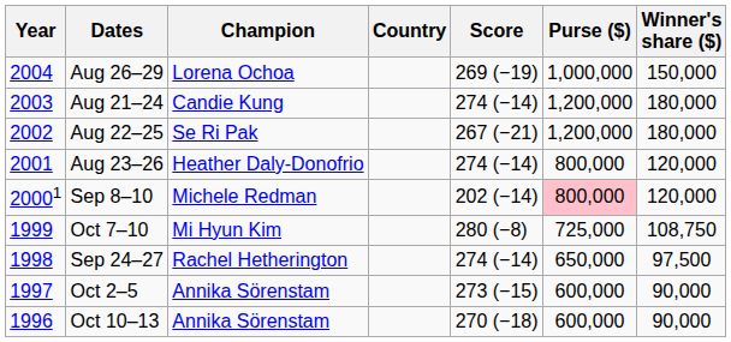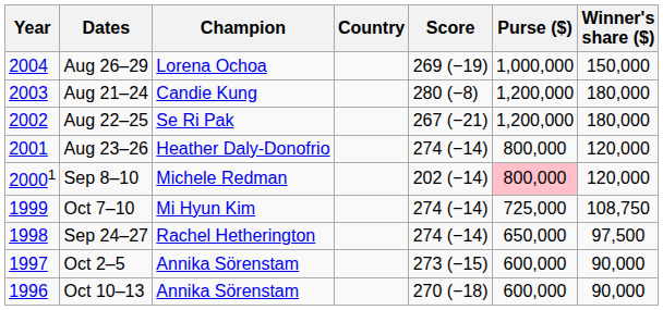Aug 21–24 | Score: 274 (−14) -> 280 (−8)
Oct 7–10 | Score: 280 (−8) -> 274 (−14)
